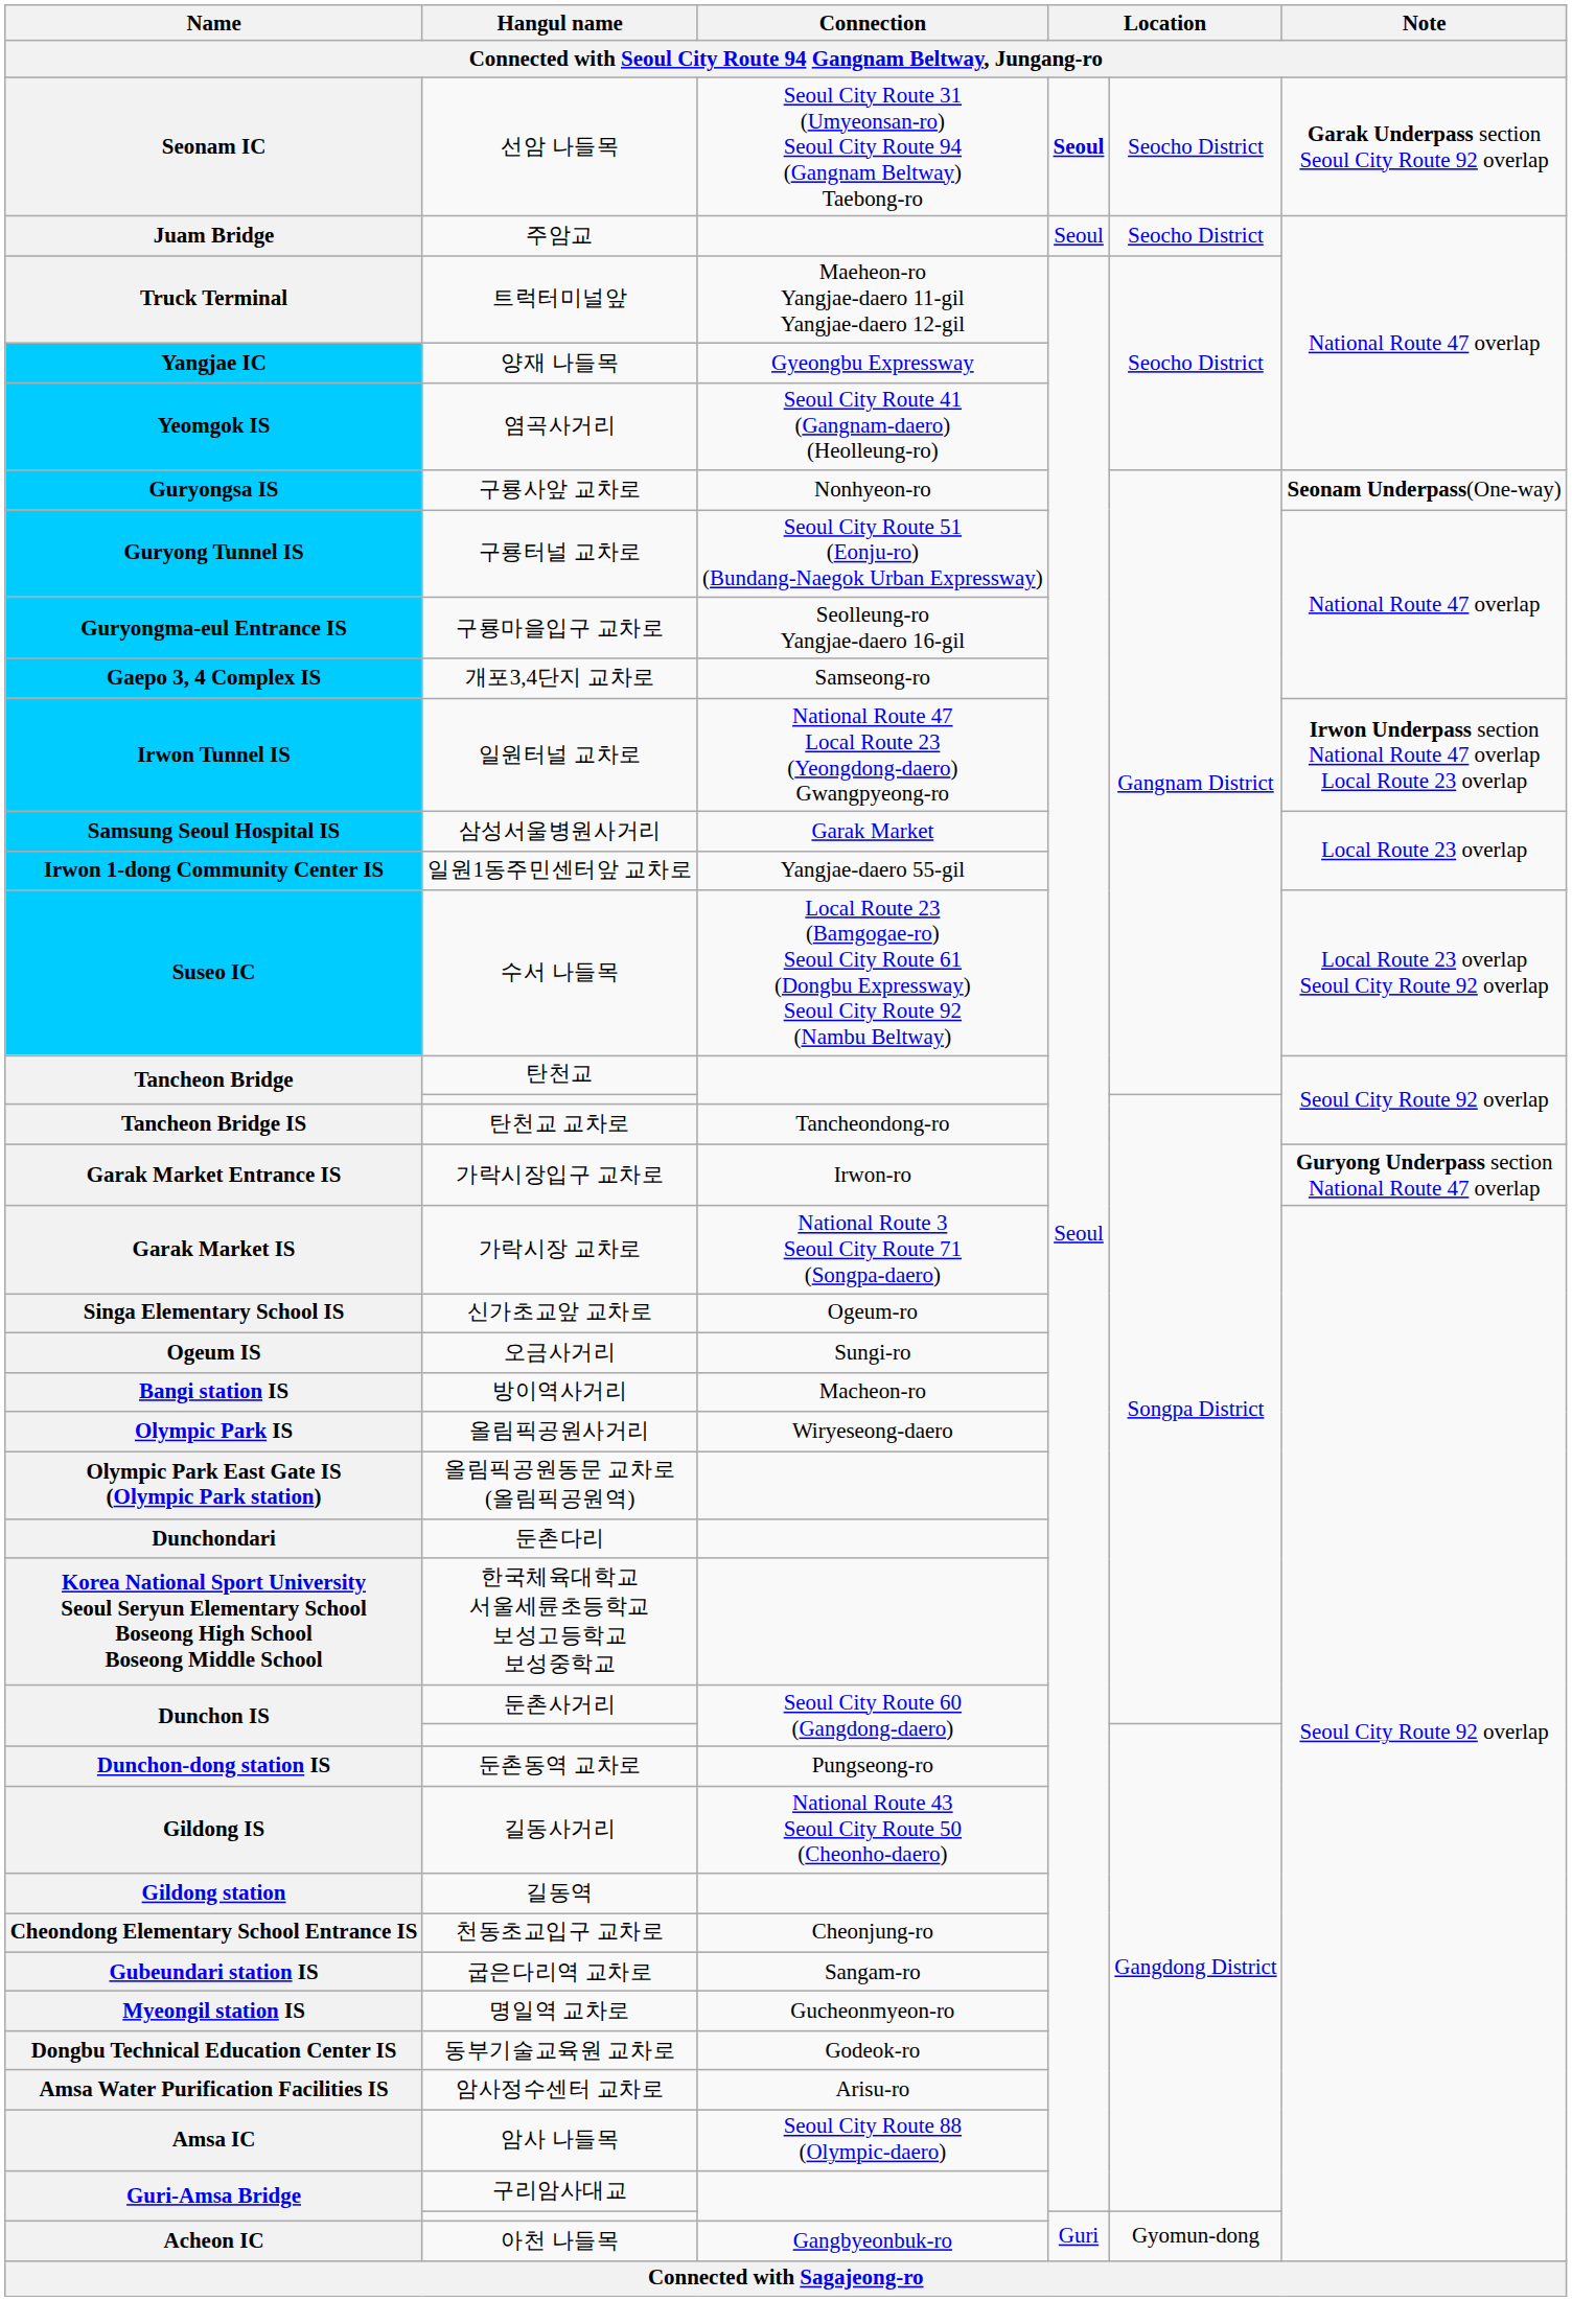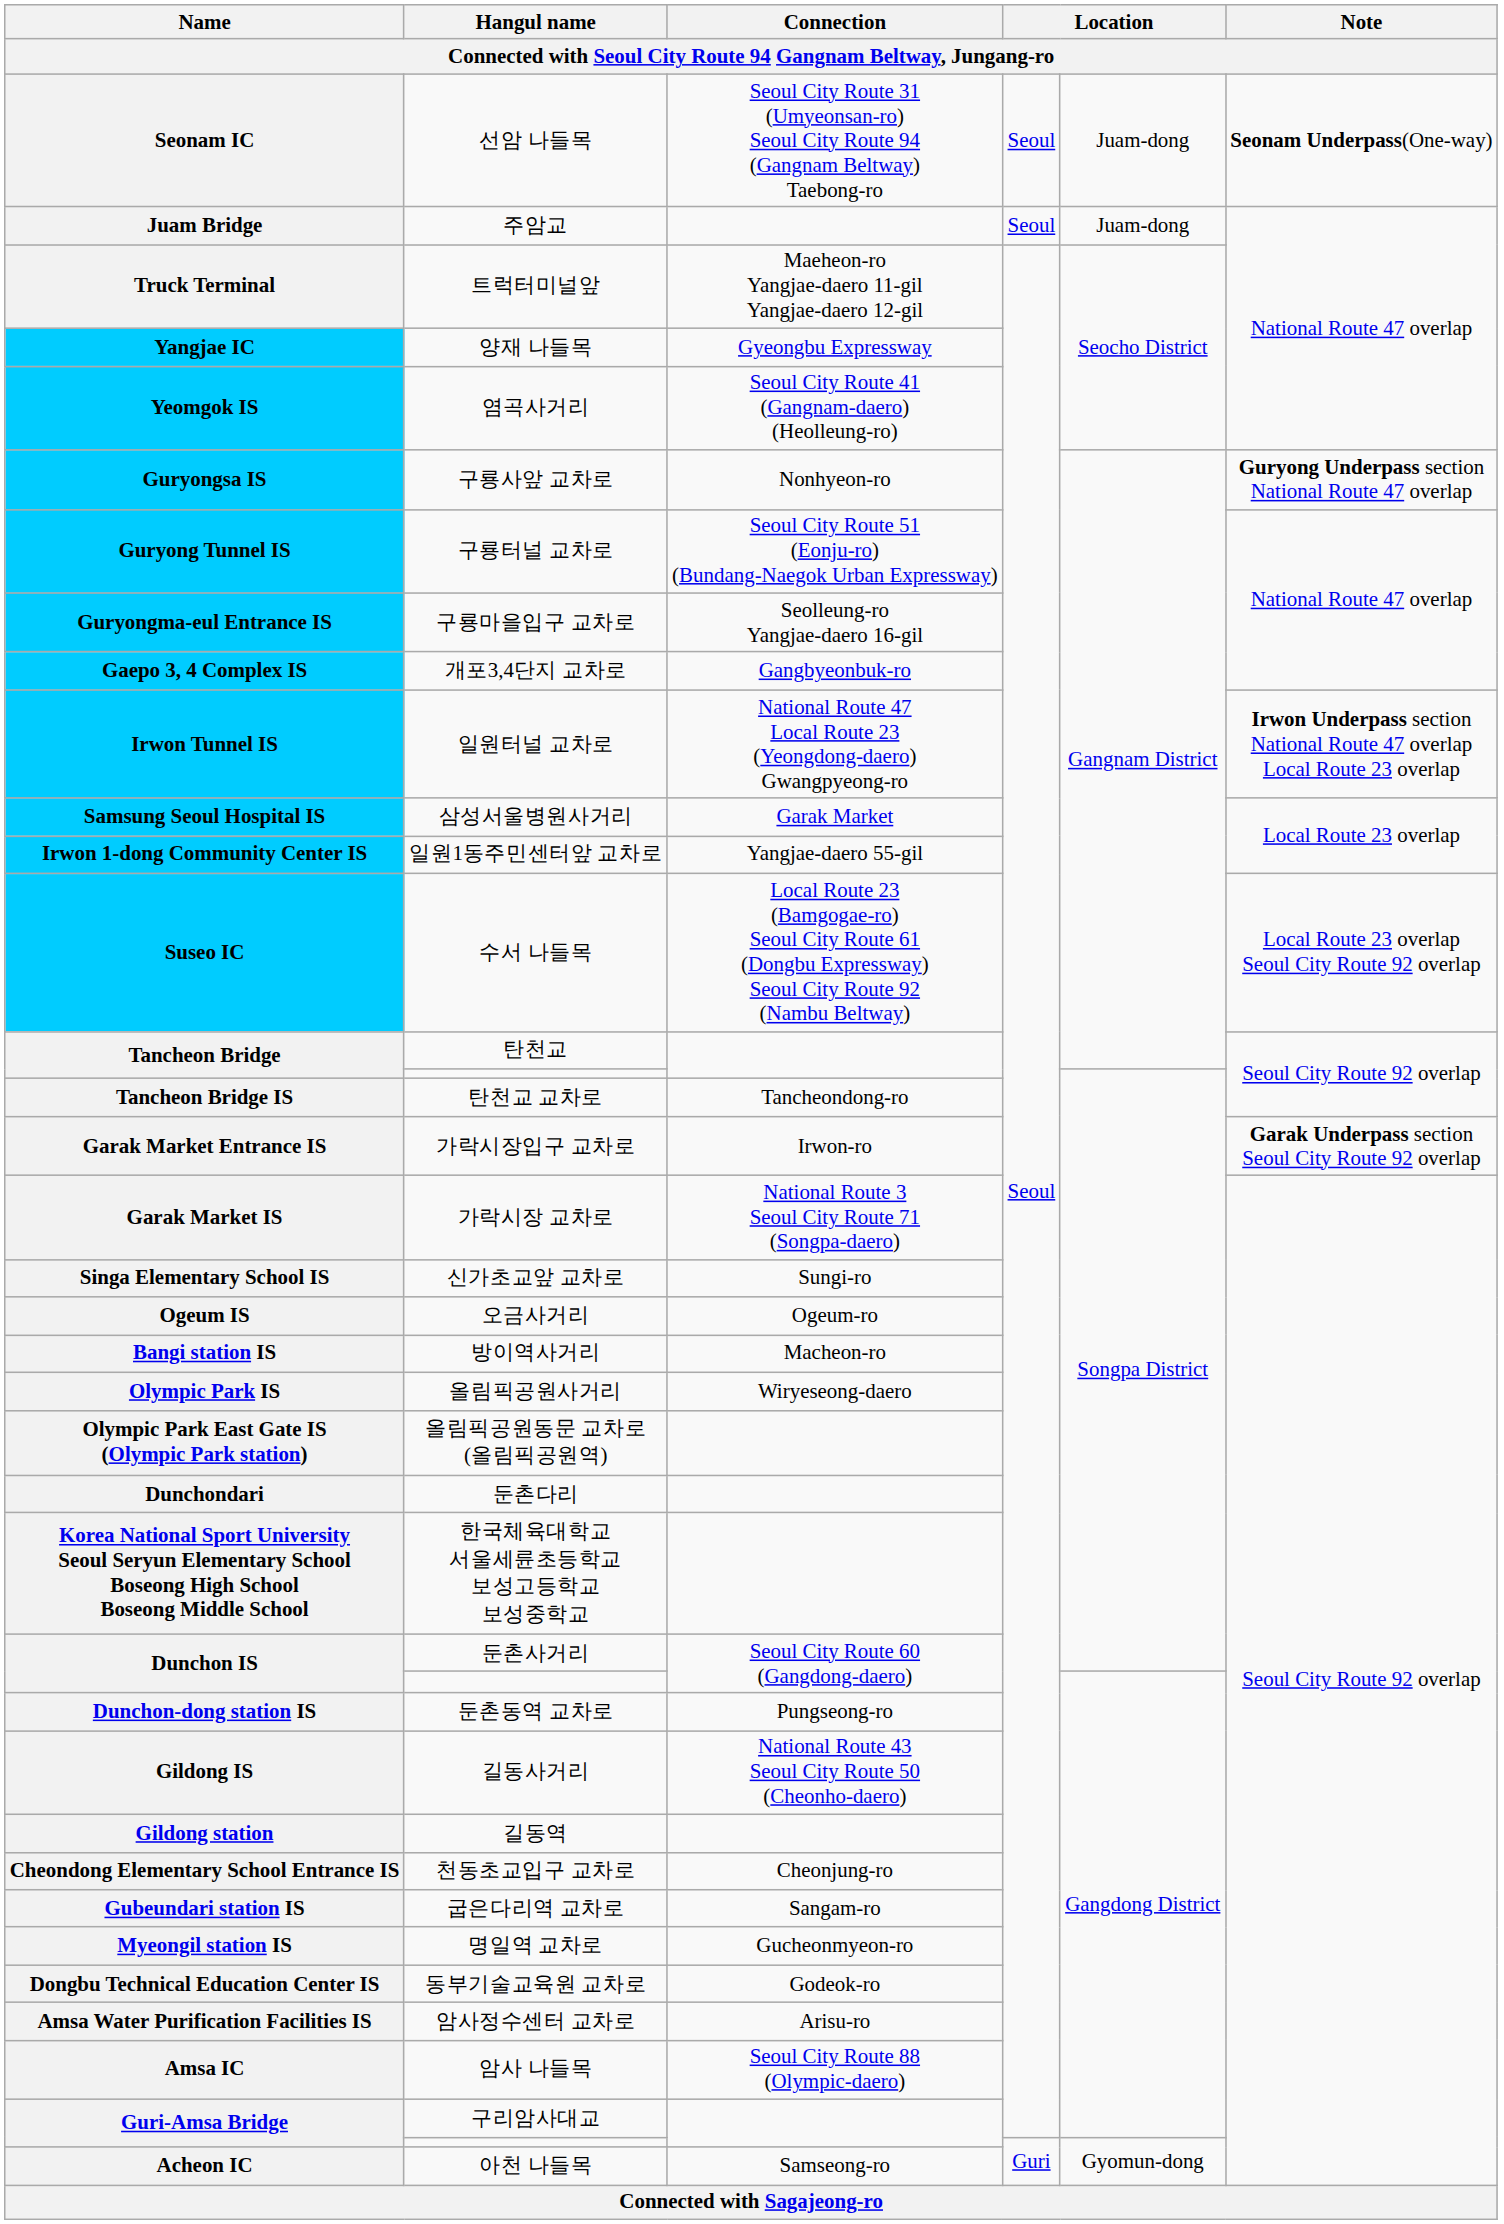선암 나들목 | column 4: bold -> normal
선암 나들목 | column 5: Seocho District -> Juam-dong
선암 나들목 | Note: Garak Underpass section Seoul City Route 92 overlap -> Seonam Underpass(One-way)
주암교 | column 5: Seocho District -> Juam-dong
구룡사앞 교차로 | Note: Seonam Underpass(One-way) -> Guryong Underpass section National Route 47 overlap
개포3,4단지 교차로 | Connection: Samseong-ro -> Gangbyeonbuk-ro
가락시장입구 교차로 | Note: Guryong Underpass section National Route 47 overlap -> Garak Underpass section Seoul City Route 92 overlap
신가초교앞 교차로 | Connection: Ogeum-ro -> Sungi-ro
오금사거리 | Connection: Sungi-ro -> Ogeum-ro
아천 나들목 | Connection: Gangbyeonbuk-ro -> Samseong-ro
